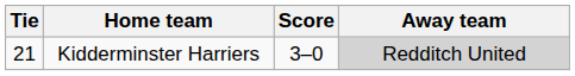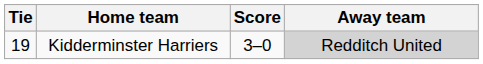Kidderminster Harriers | Tie: 21 -> 19
